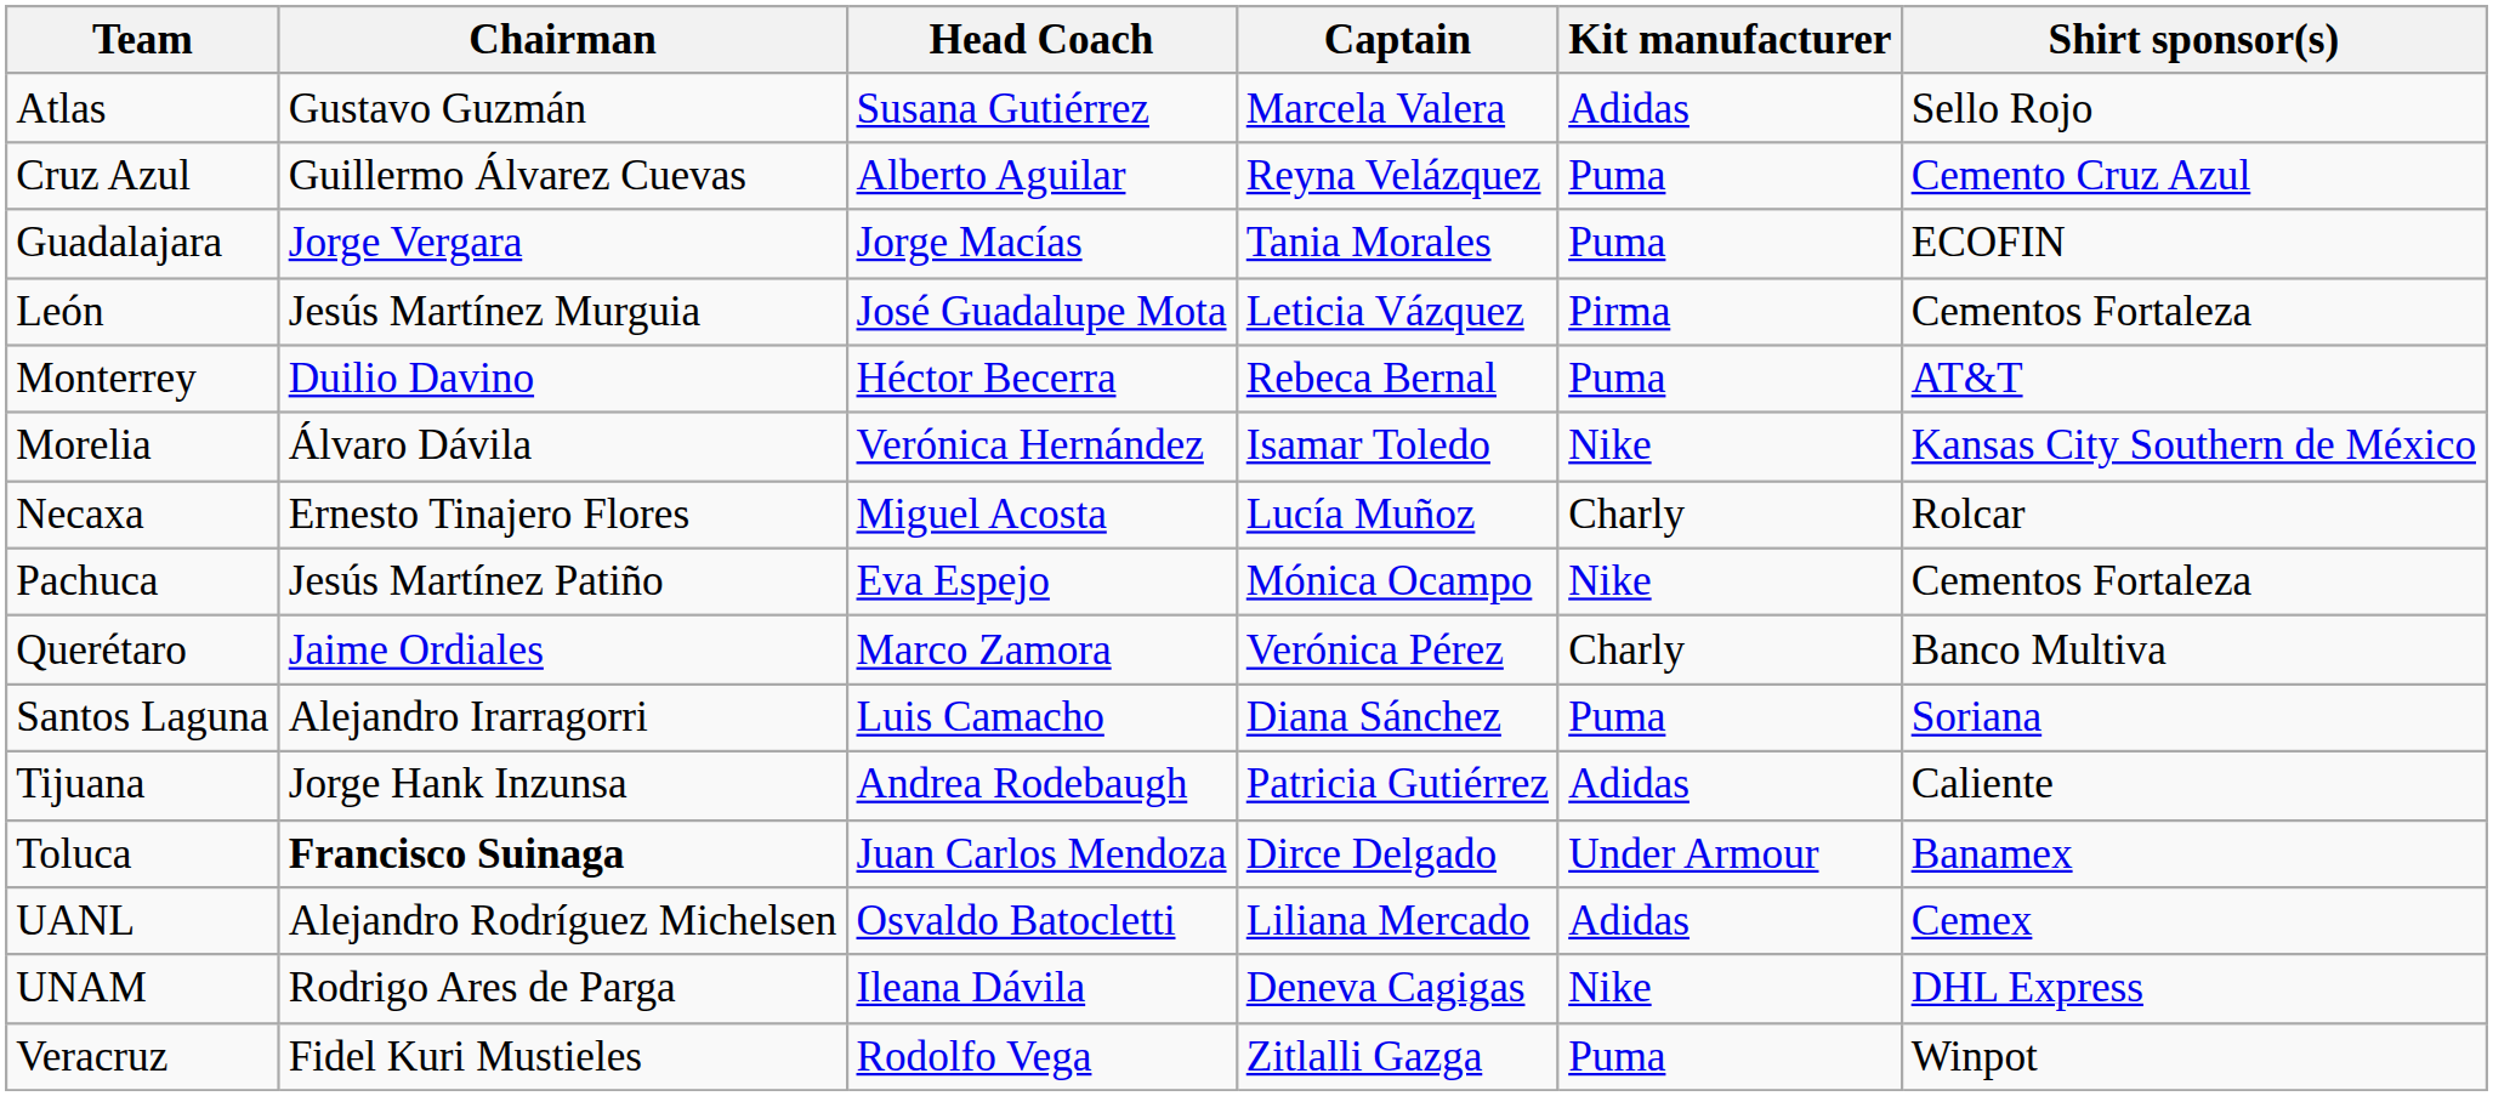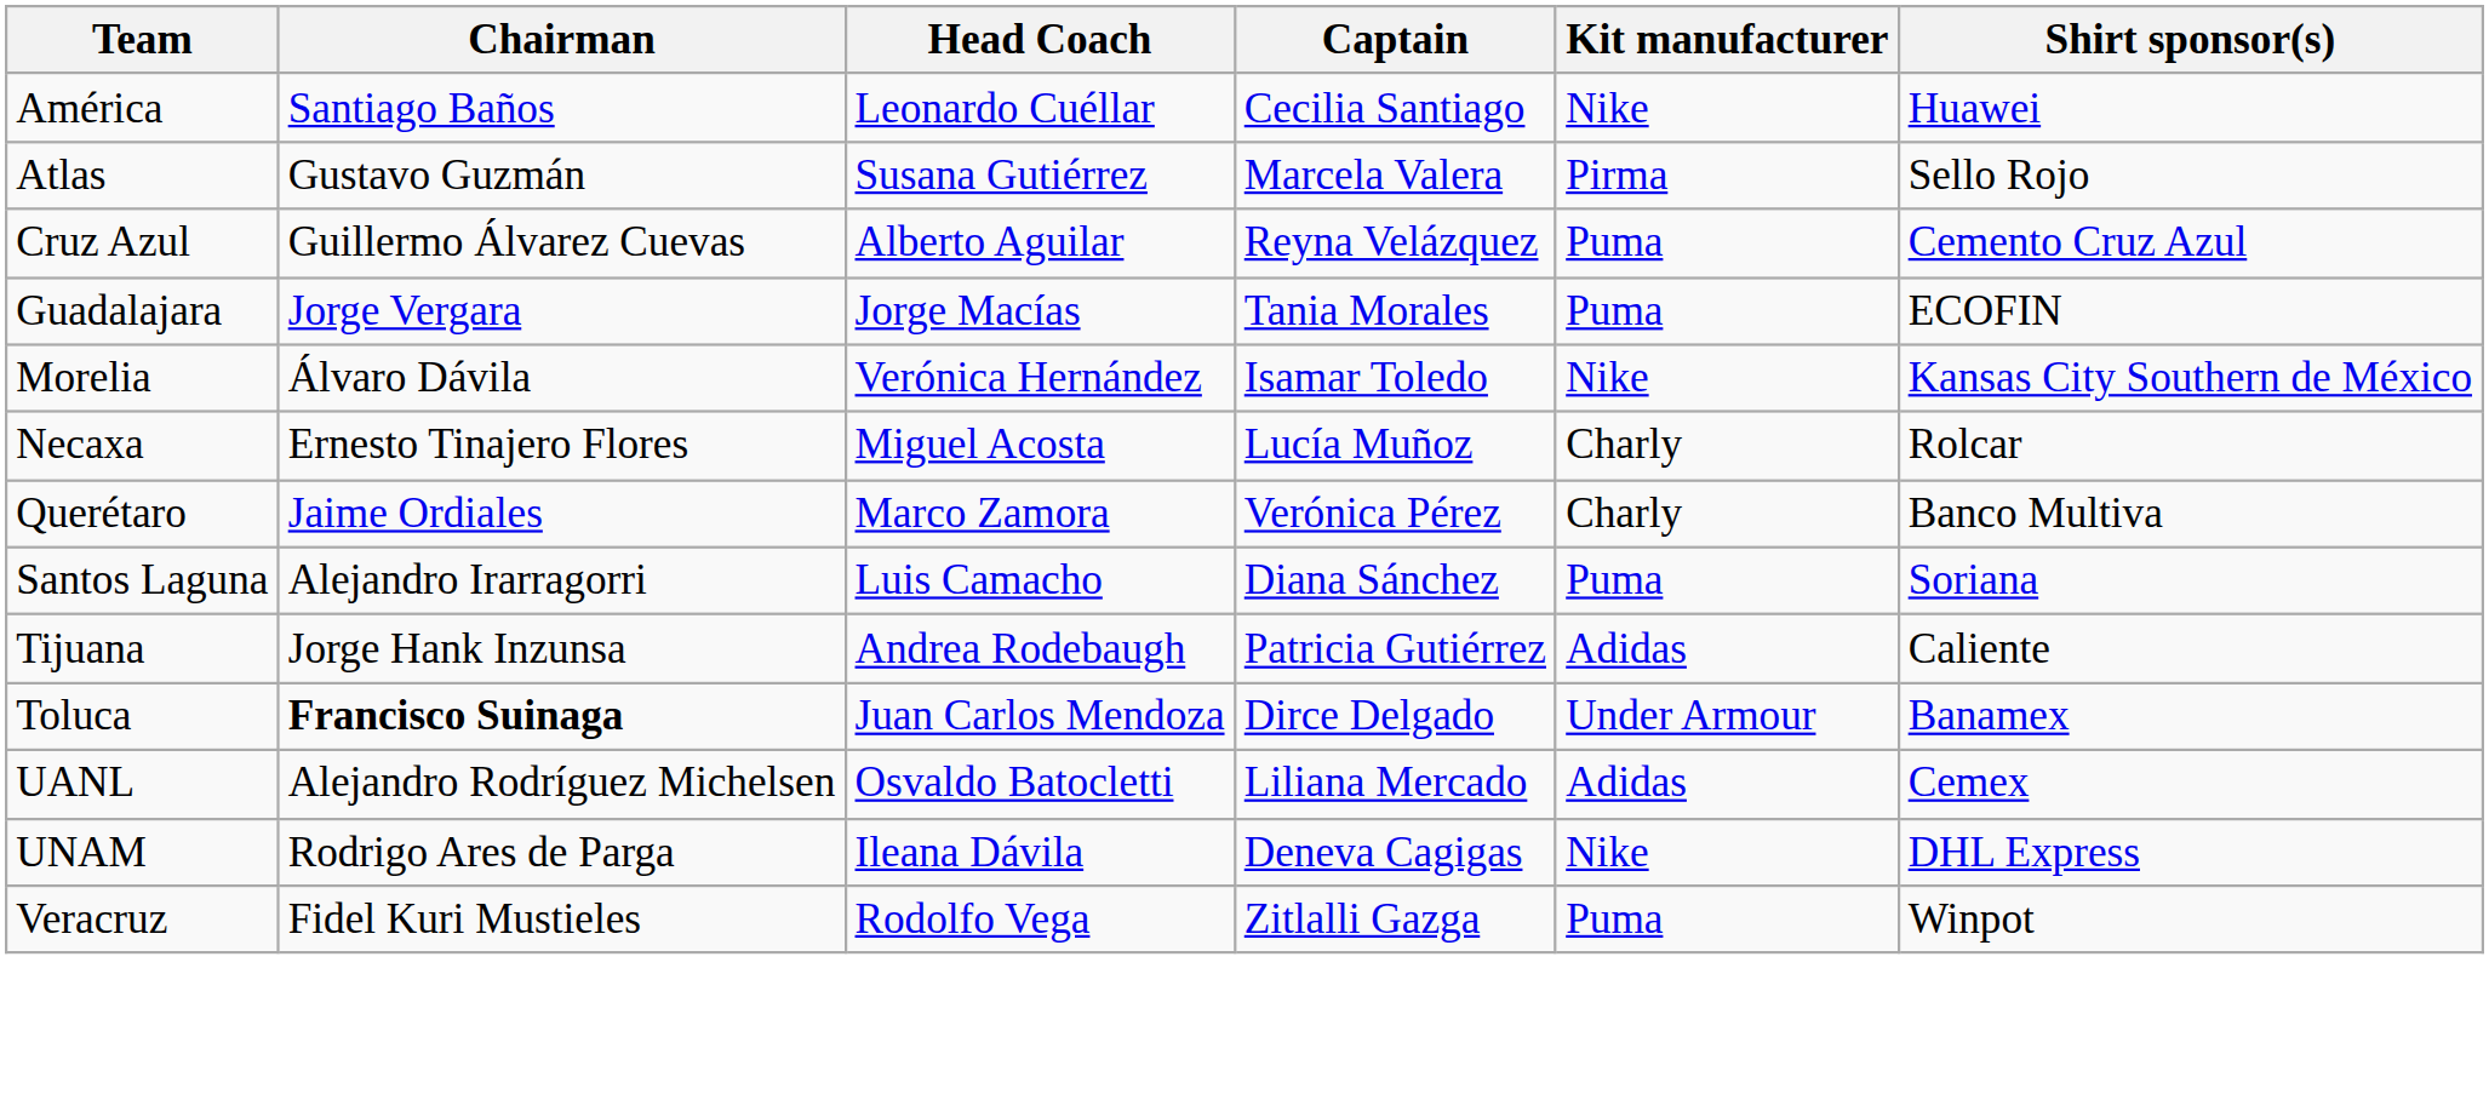+ row: América | Santiago Baños | Leonardo Cuéllar | Cecilia Santiago | Nike | Huawei
Atlas | Kit manufacturer: Adidas -> Pirma
- row: León | Jesús Martínez Murguia | José Guadalupe Mota | Leticia Vázquez | Pirma | Cementos Fortaleza
- row: Monterrey | Duilio Davino | Héctor Becerra | Rebeca Bernal | Puma | AT&T
- row: Pachuca | Jesús Martínez Patiño | Eva Espejo | Mónica Ocampo | Nike | Cementos Fortaleza
